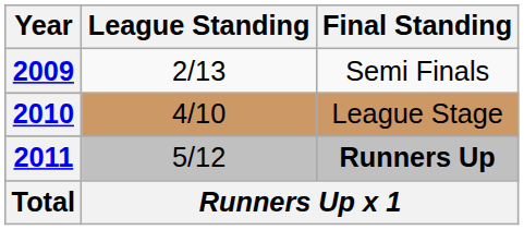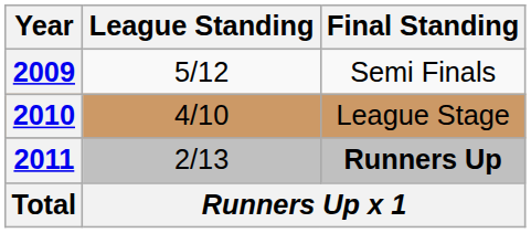2009 | League Standing: 2/13 -> 5/12
2011 | League Standing: 5/12 -> 2/13
